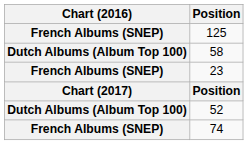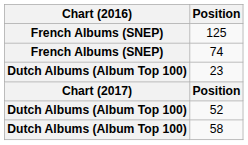rows swapped: 58 <-> 74
23 | Chart (2016): French Albums (SNEP) -> Dutch Albums (Album Top 100)
